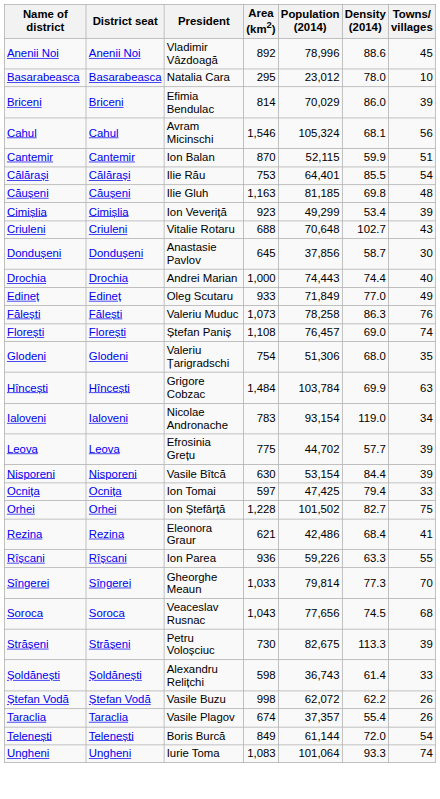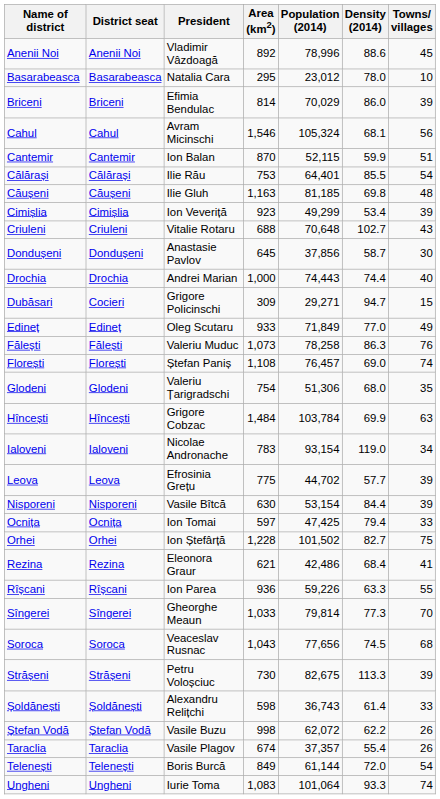+ row: Dubăsari | Cocieri | Grigore Policinschi | 309 | 29,271 | 94.7 | 15
